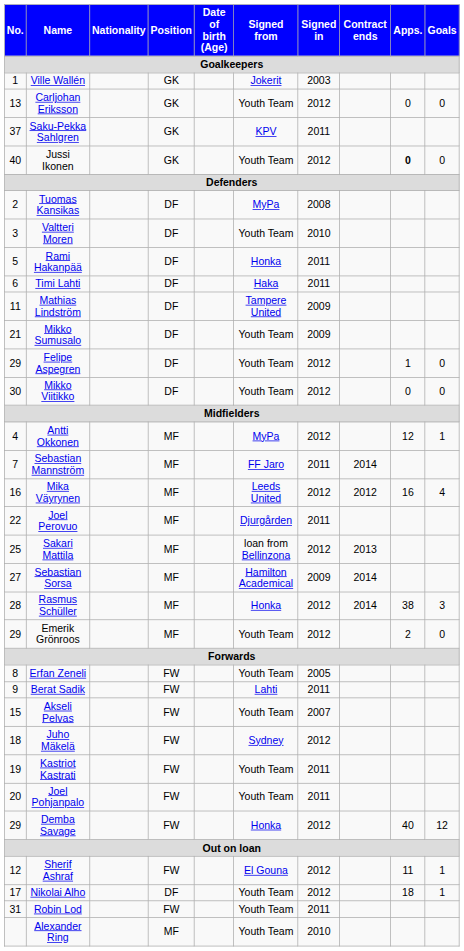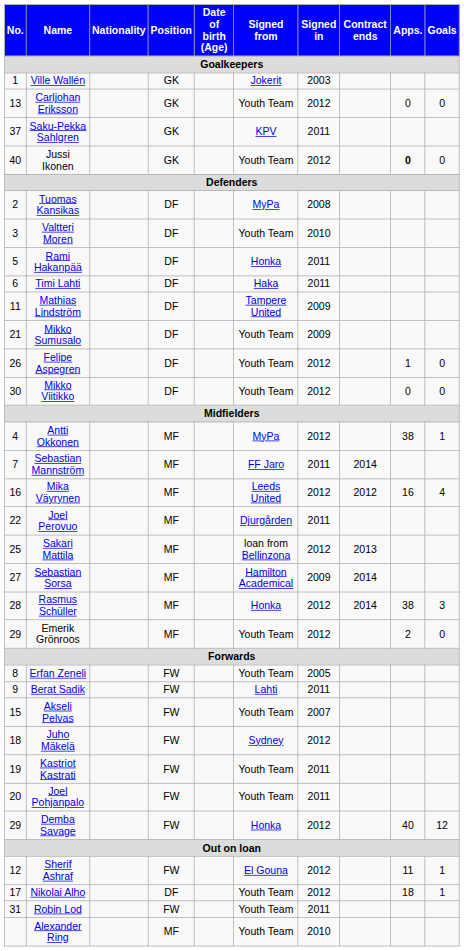Felipe Aspegren | No.: 29 -> 26
Antti Okkonen | Apps.: 12 -> 38
